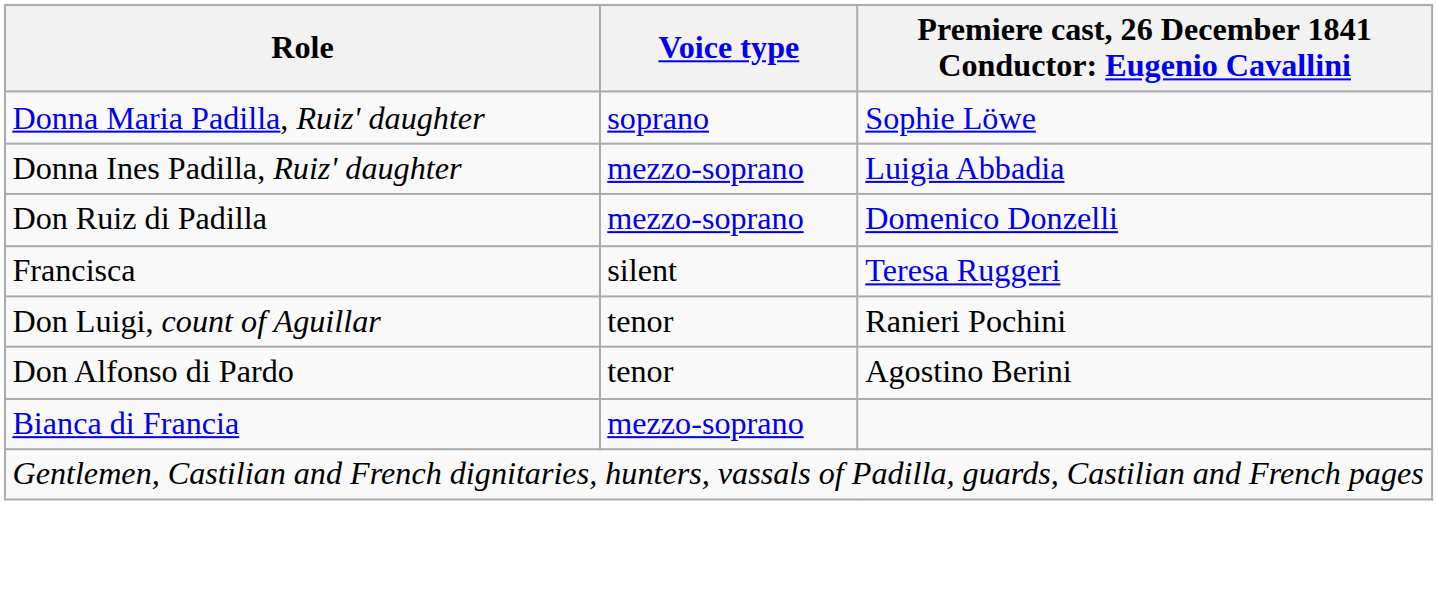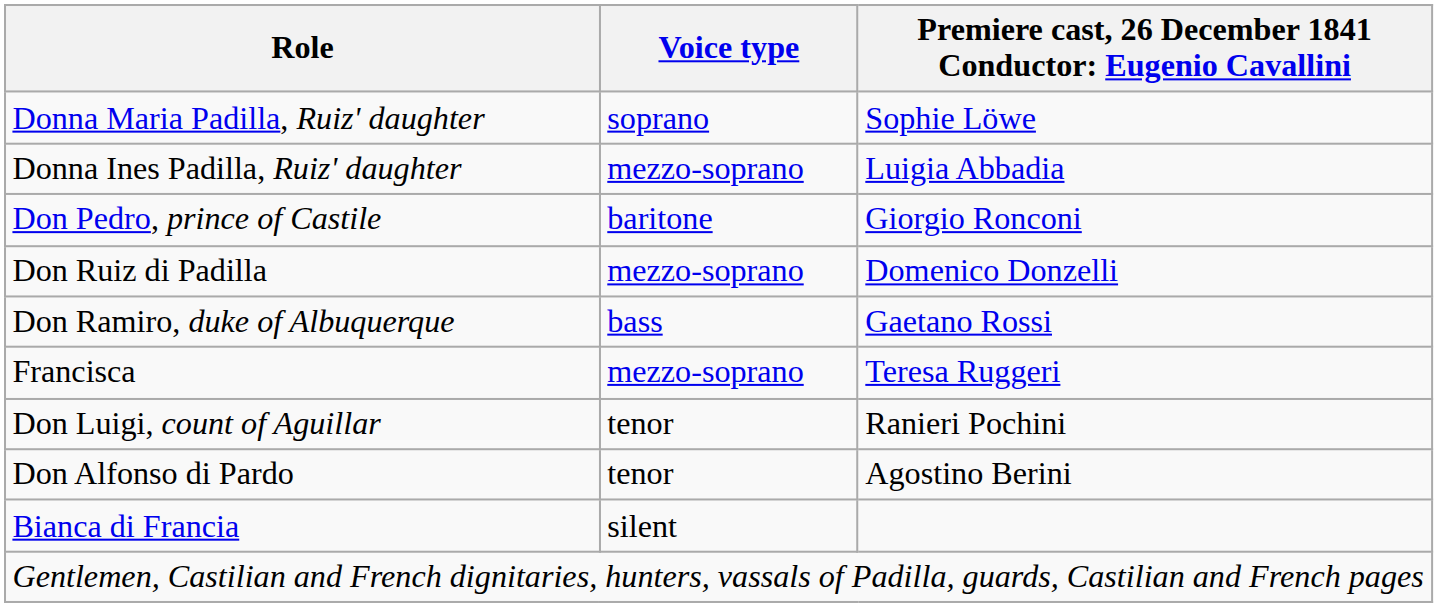+ row: Don Pedro, prince of Castile | baritone | Giorgio Ronconi
+ row: Don Ramiro, duke of Albuquerque | bass | Gaetano Rossi
Francisca | Voice type: silent -> mezzo-soprano
Bianca di Francia | Voice type: mezzo-soprano -> silent
